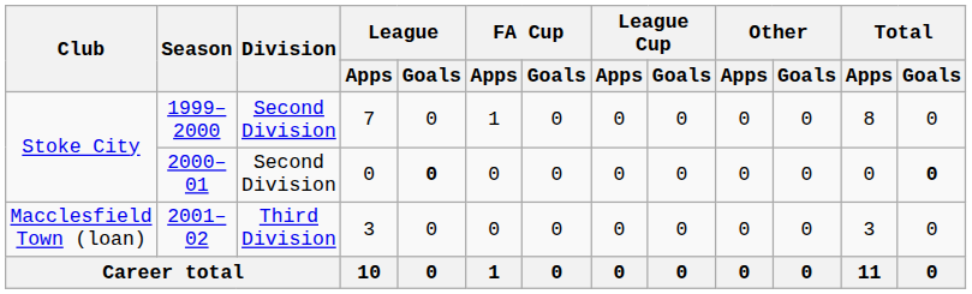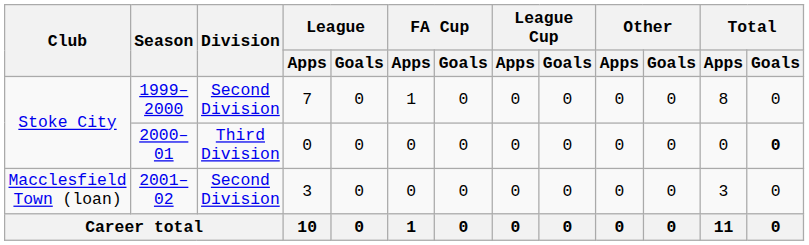2000–01 | Division: Second Division -> Third Division
2000–01 | League / Goals: bold -> normal
2001–02 | Division: Third Division -> Second Division
